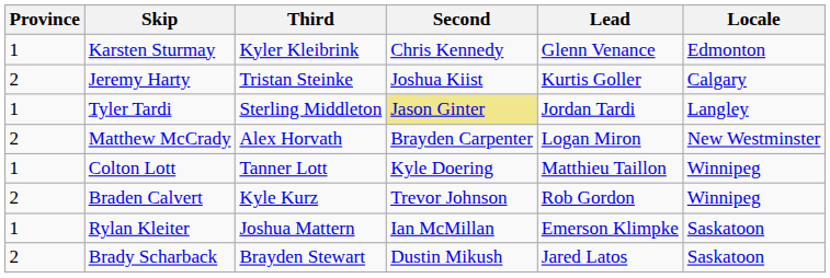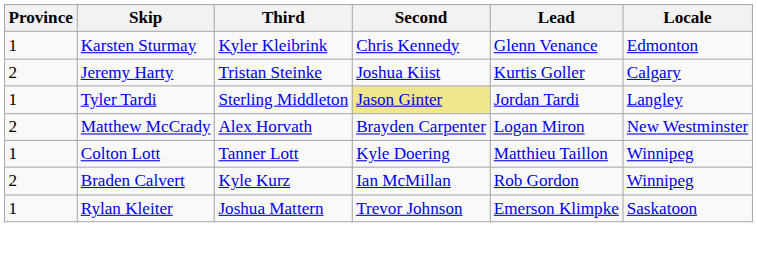Braden Calvert | Second: Trevor Johnson -> Ian McMillan
Rylan Kleiter | Second: Ian McMillan -> Trevor Johnson
- row: 2 | Brady Scharback | Brayden Stewart | Dustin Mikush | Jared Latos | Saskatoon
